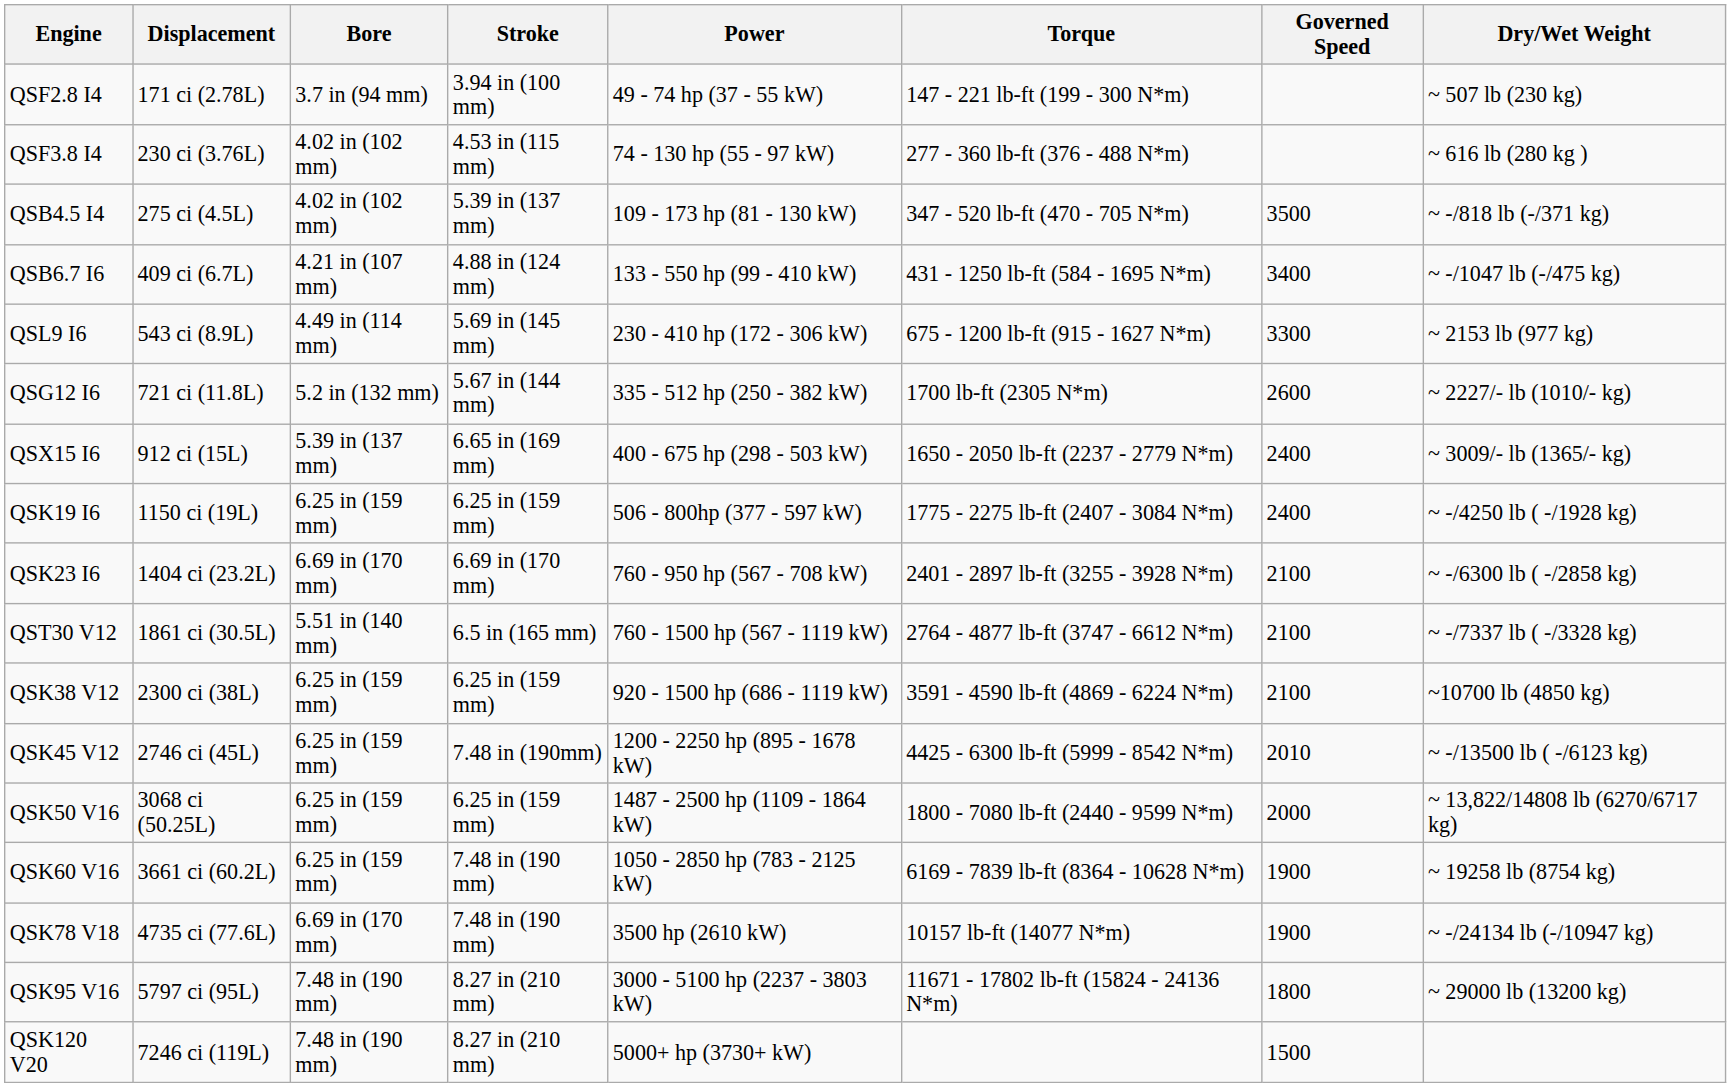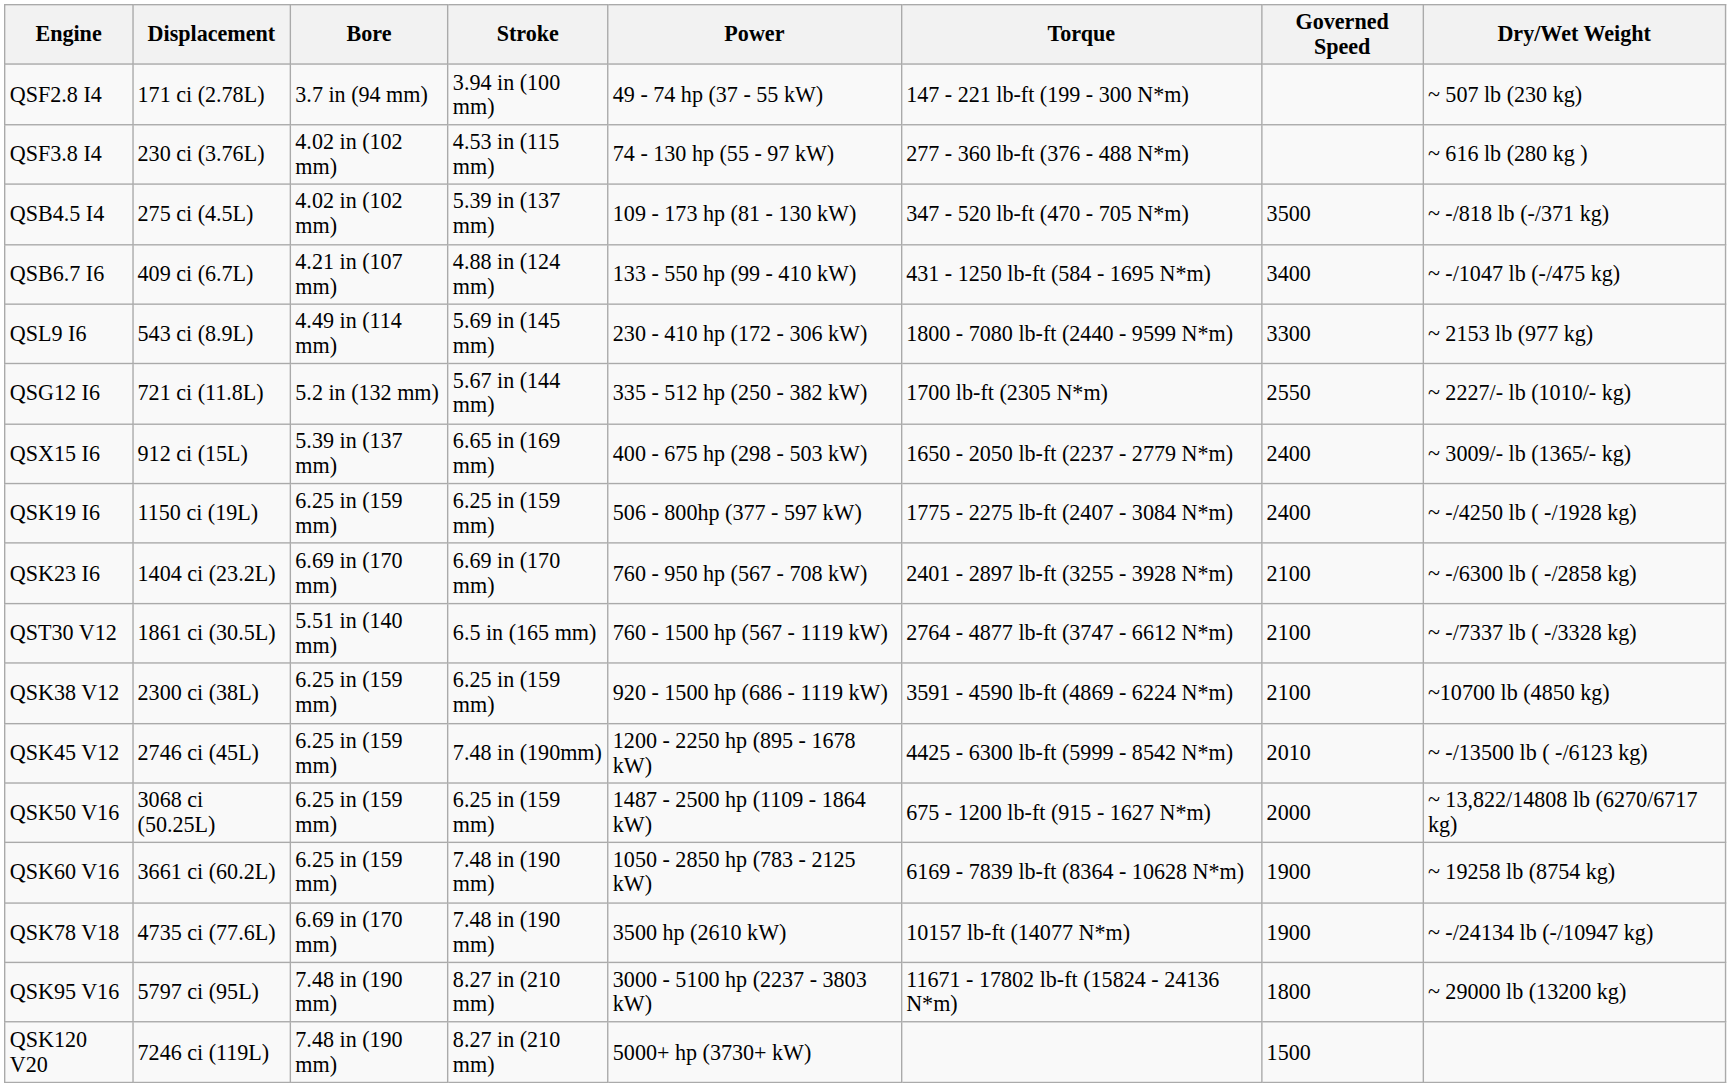QSL9 I6 | Torque: 675 - 1200 lb-ft (915 - 1627 N*m) -> 1800 - 7080 lb-ft (2440 - 9599 N*m)
QSG12 I6 | Governed Speed: 2600 -> 2550
QSK50 V16 | Torque: 1800 - 7080 lb-ft (2440 - 9599 N*m) -> 675 - 1200 lb-ft (915 - 1627 N*m)
